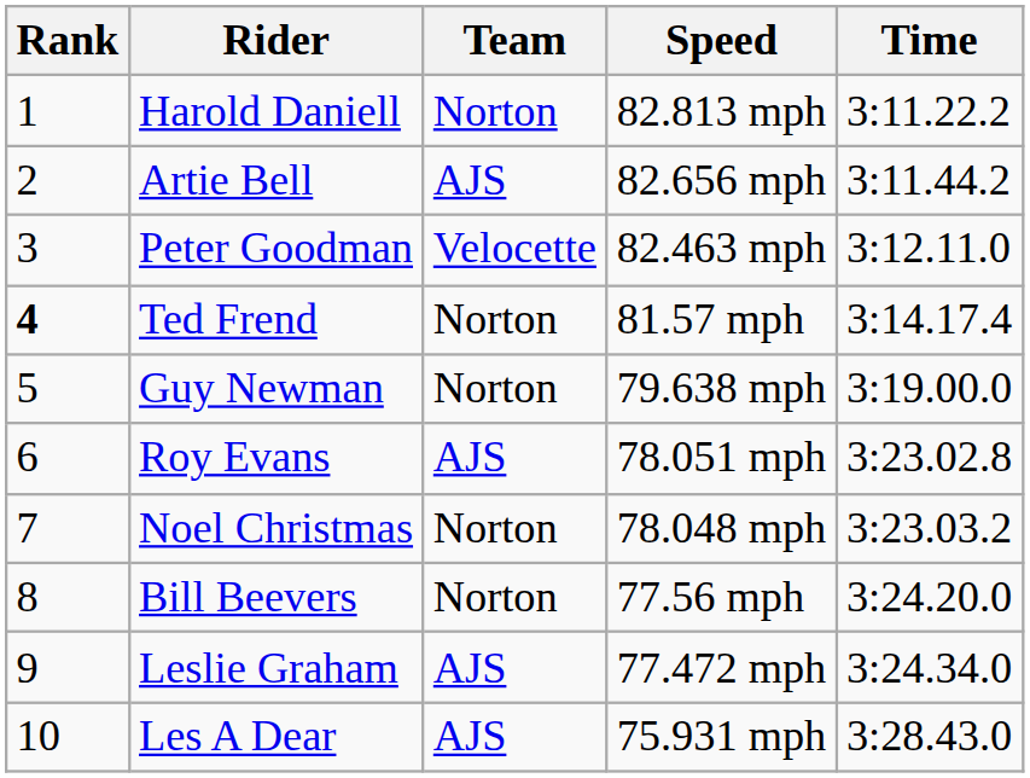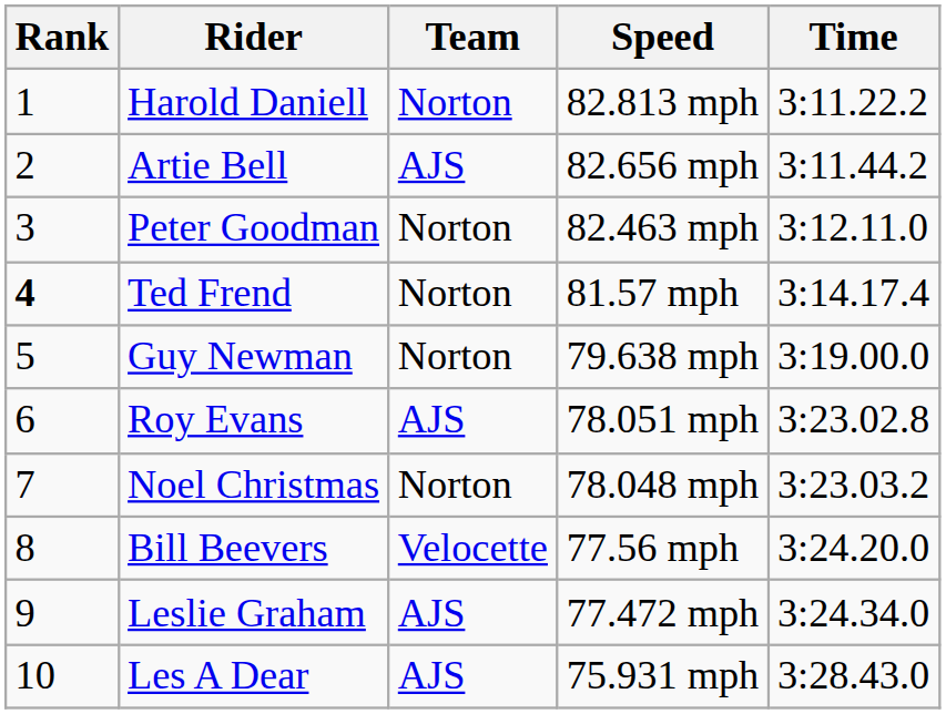Peter Goodman | Team: Velocette -> Norton
Bill Beevers | Team: Norton -> Velocette
